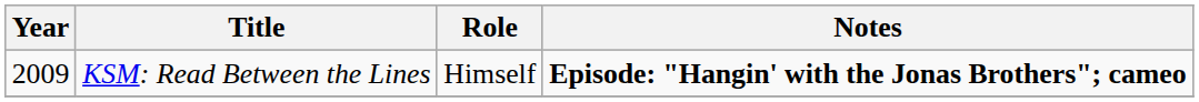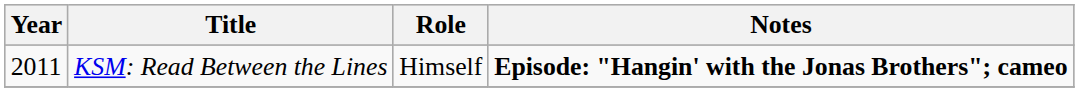KSM: Read Between the Lines | Year: 2009 -> 2011
